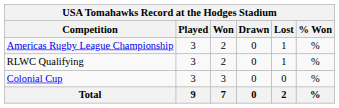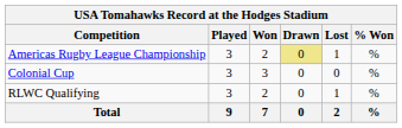Americas Rugby League Championship | Drawn: no background -> khaki background
rows swapped: Colonial Cup <-> RLWC Qualifying
